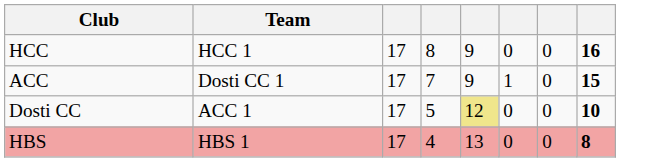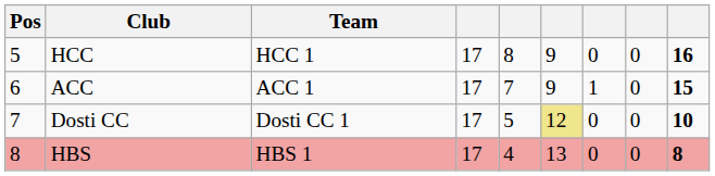+ column: Pos | 5 | 6 | 7 | 8
ACC | Team: Dosti CC 1 -> ACC 1
Dosti CC | Team: ACC 1 -> Dosti CC 1
